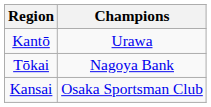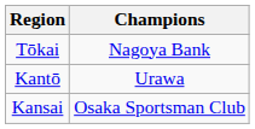rows swapped: Kantō <-> Tōkai
